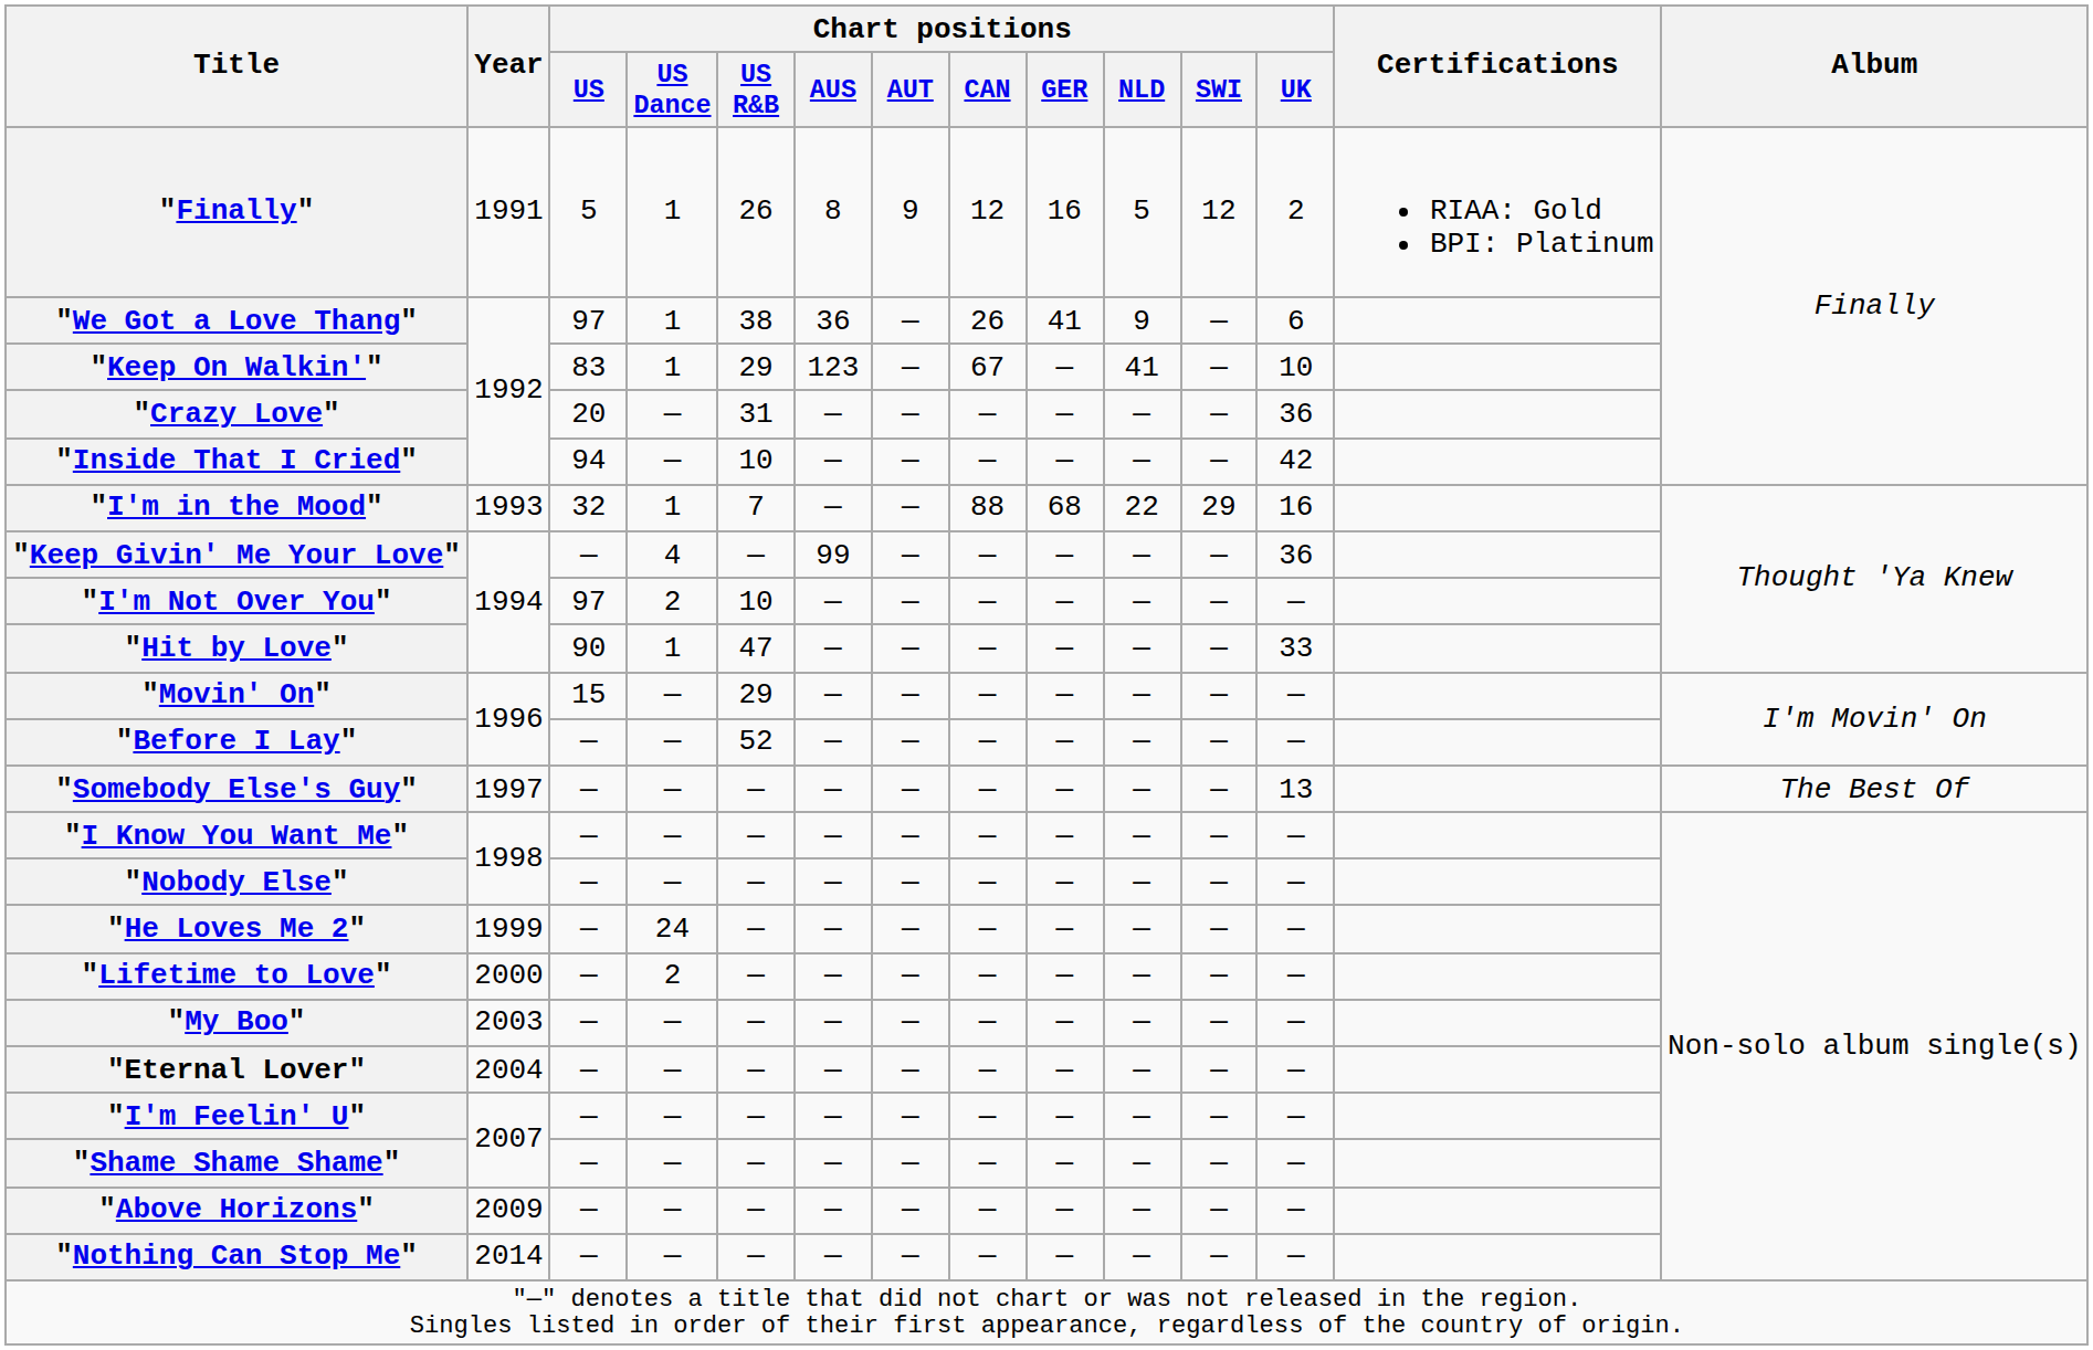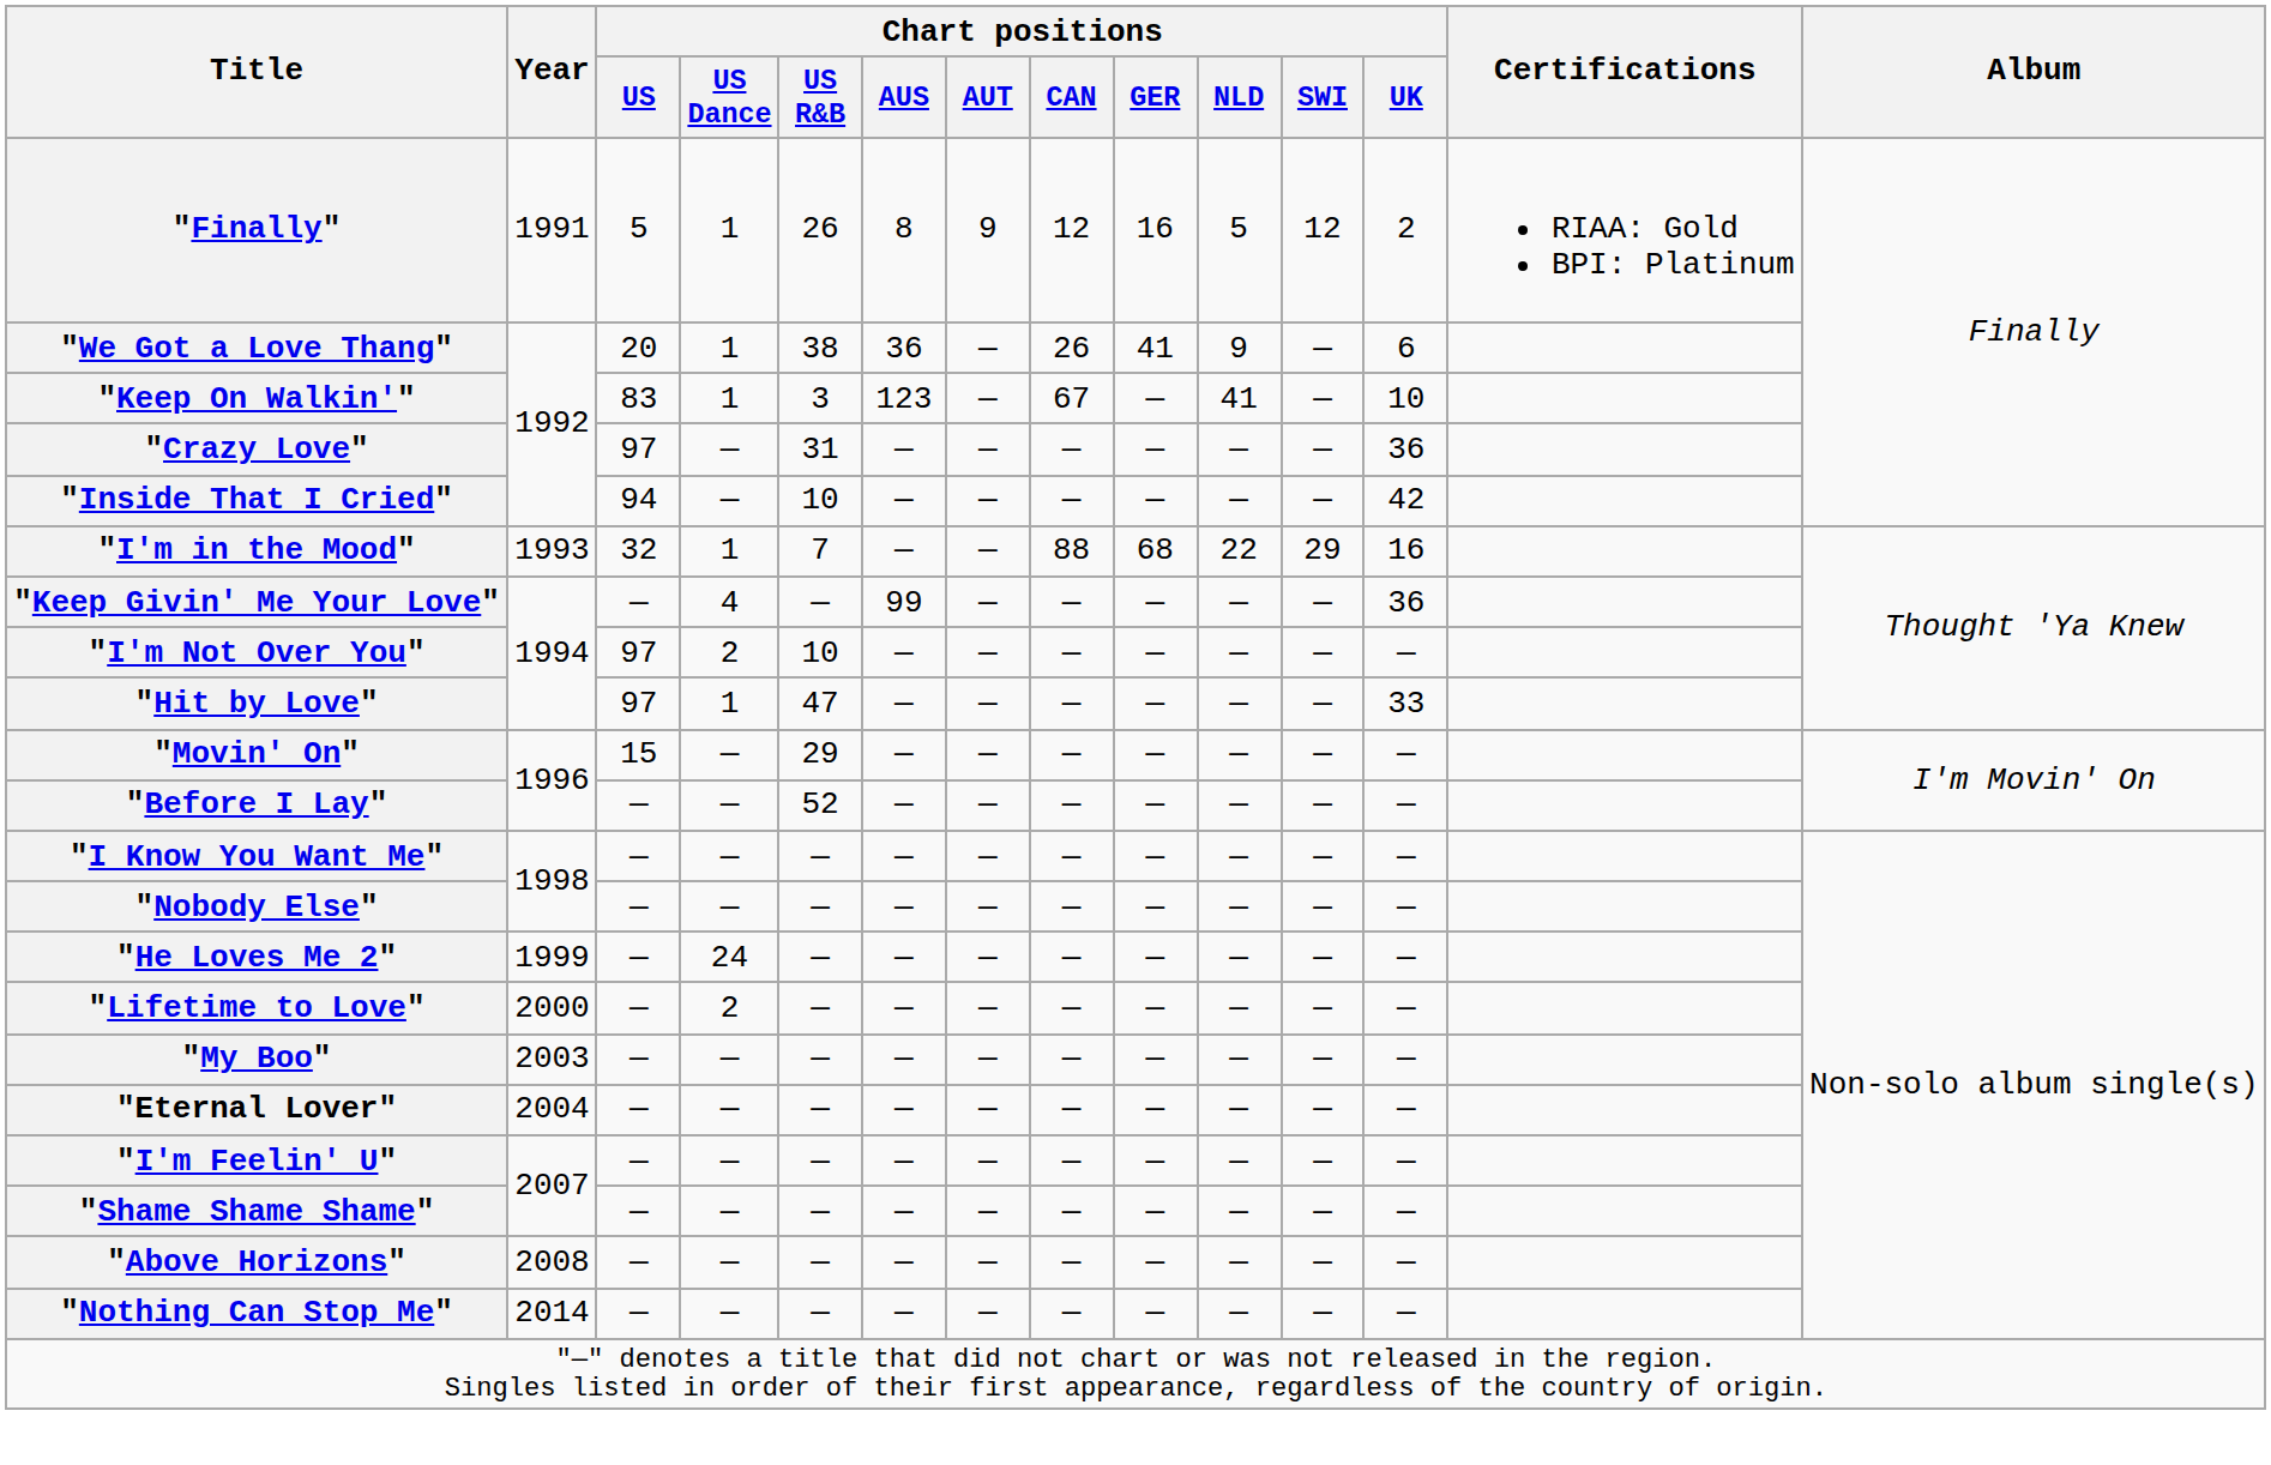"We Got a Love Thang" | Chart positions / US: 97 -> 20
"Keep On Walkin'" | Chart positions / US R&B: 29 -> 3
"Crazy Love" | Chart positions / US: 20 -> 97
"Hit by Love" | Chart positions / US: 90 -> 97
- row: "Somebody Else's Guy" | 1997 | — | — | — | — | — | — | — | — | — | 13 | The Best Of
"Above Horizons" | Year: 2009 -> 2008
